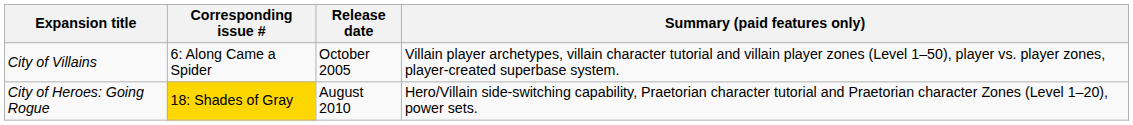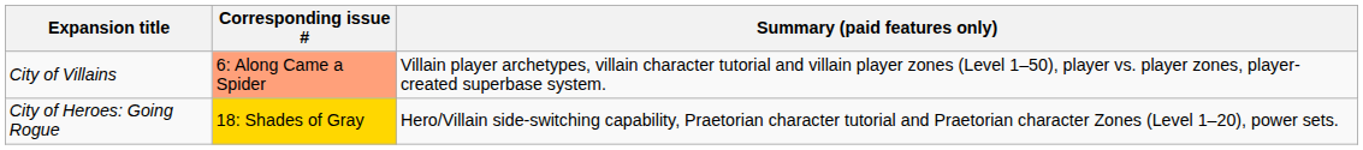- column: Release date | October 2005 | August 2010
City of Villains | Corresponding issue #: no background -> lightsalmon background
